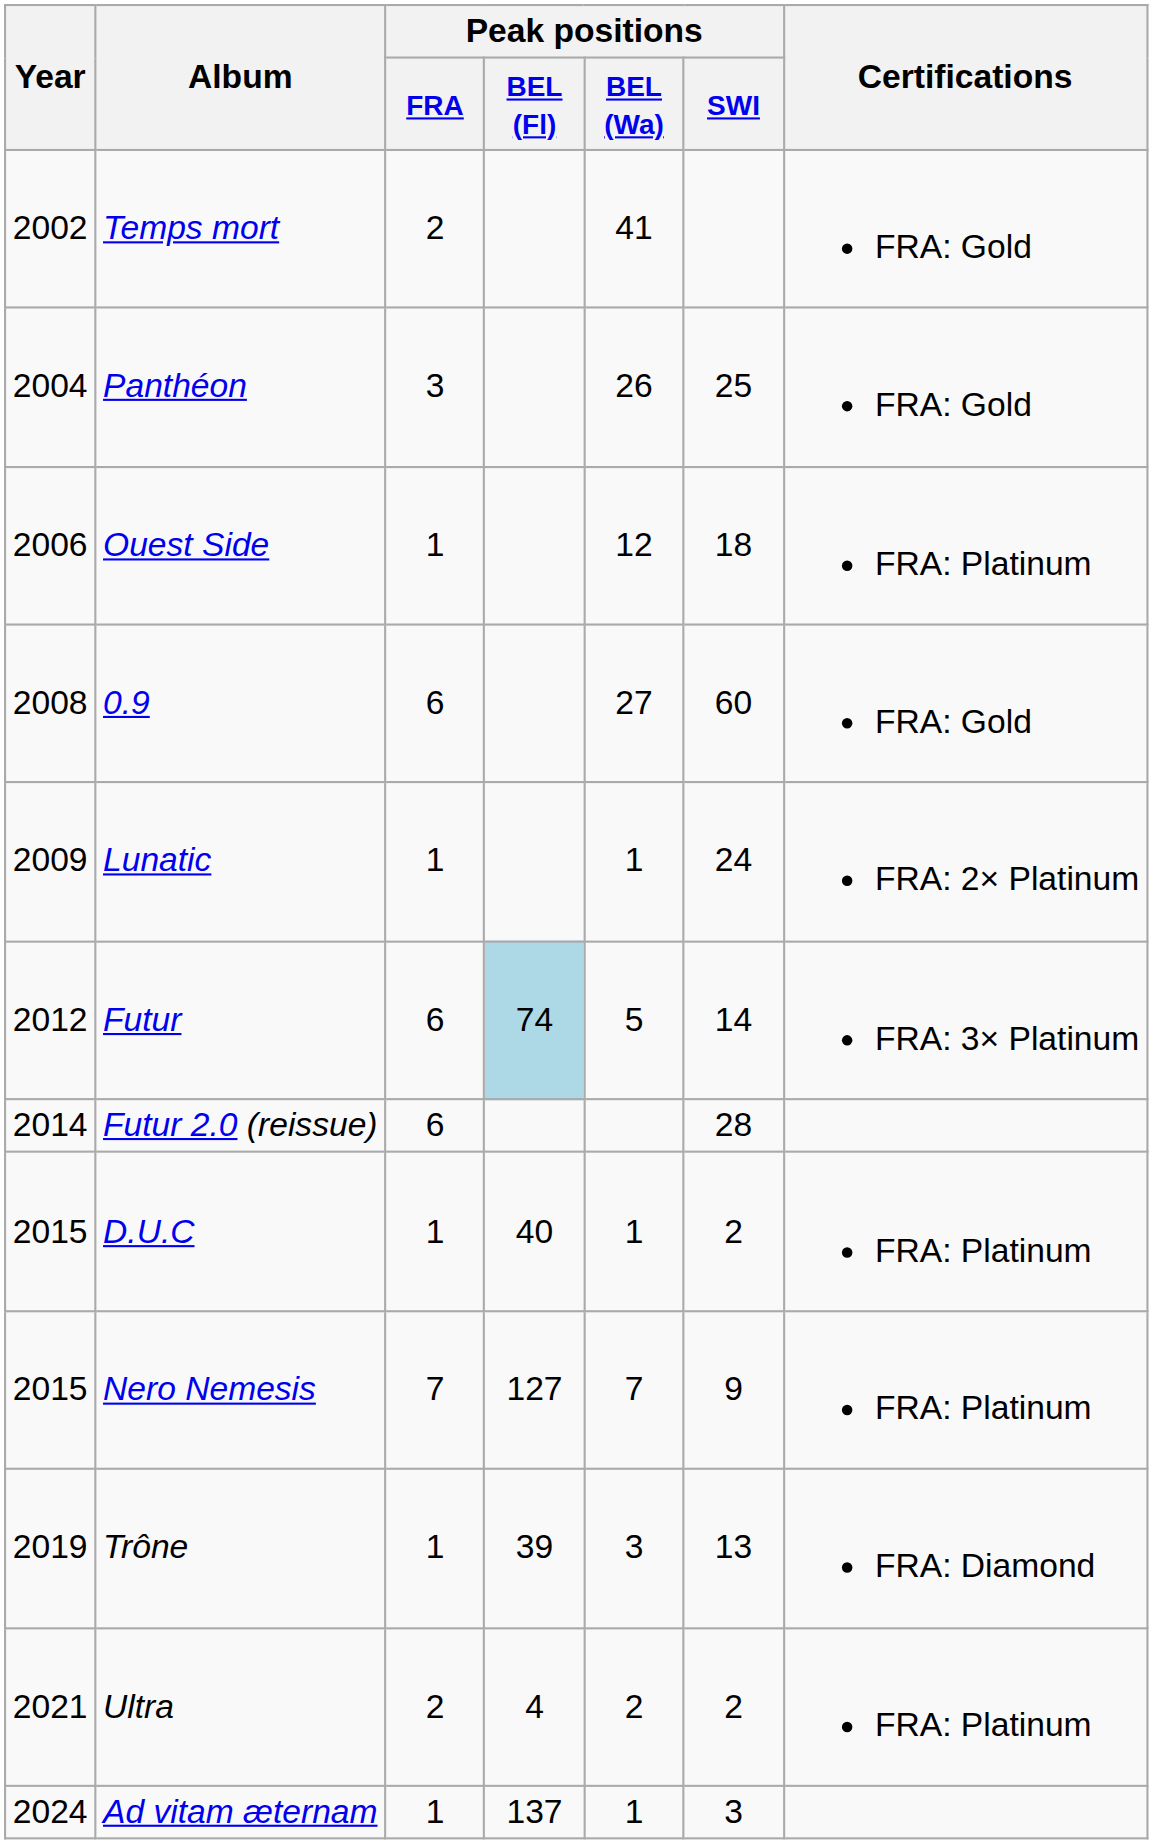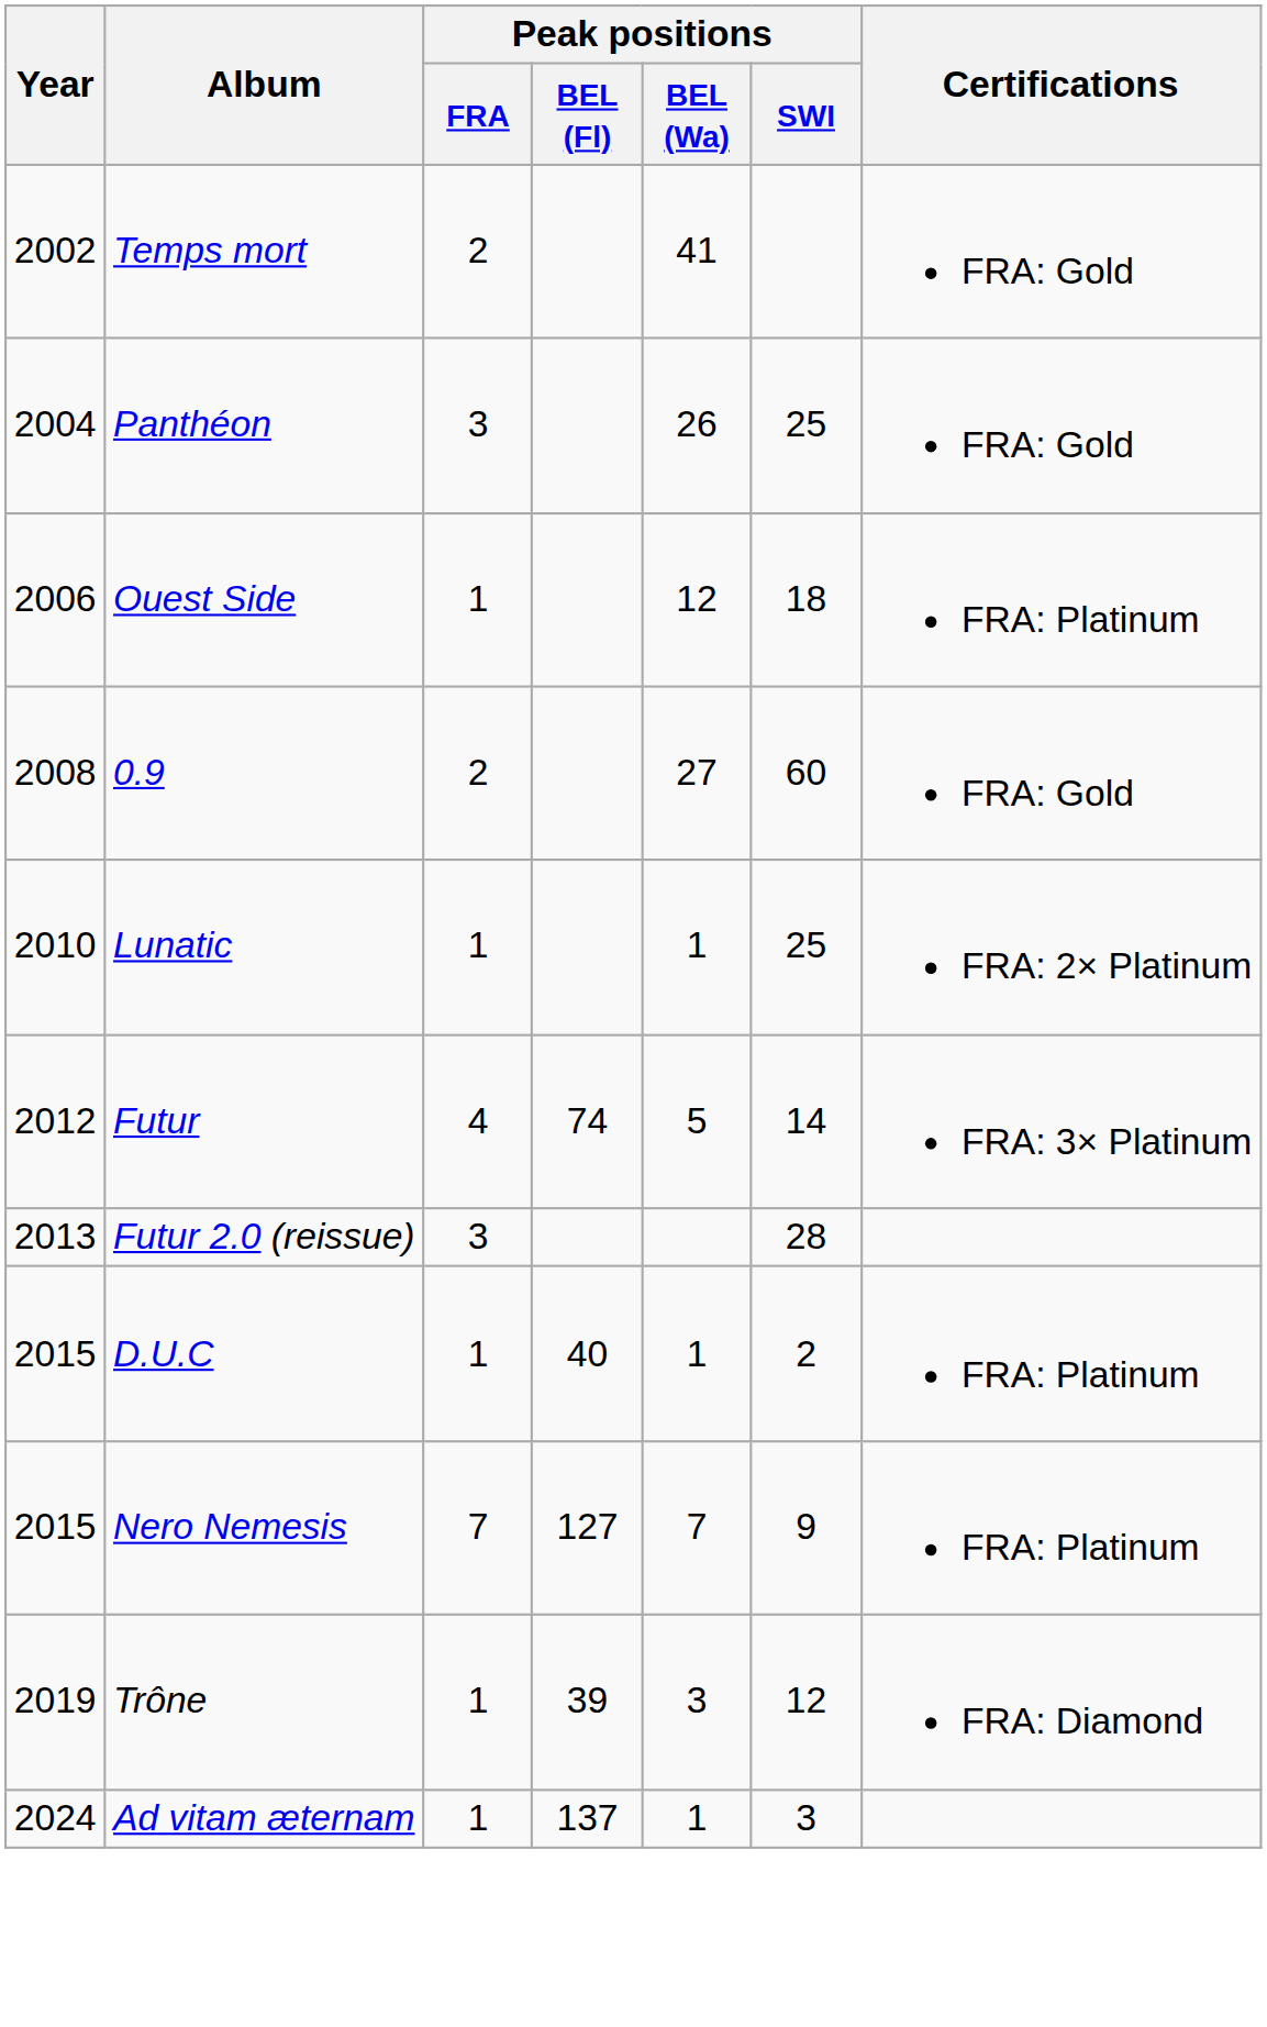0.9 | Peak positions / FRA: 6 -> 2
Lunatic | Year: 2009 -> 2010
Lunatic | Peak positions / SWI: 24 -> 25
Futur | Peak positions / FRA: 6 -> 4
Futur | Peak positions / BEL (Fl): lightblue background -> no background
Futur 2.0 (reissue) | Year: 2014 -> 2013
Futur 2.0 (reissue) | Peak positions / FRA: 6 -> 3
Trône | Peak positions / SWI: 13 -> 12
- row: 2021 | Ultra | 2 | 4 | 2 | 2 | FRA: Platinum
